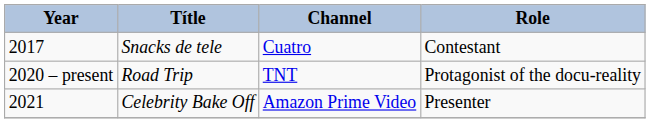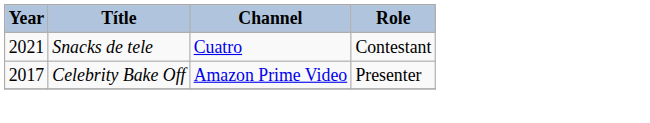Snacks de tele | Year: 2017 -> 2021
- row: 2020 – present | Road Trip | TNT | Protagonist of the docu-reality
Celebrity Bake Off | Year: 2021 -> 2017
